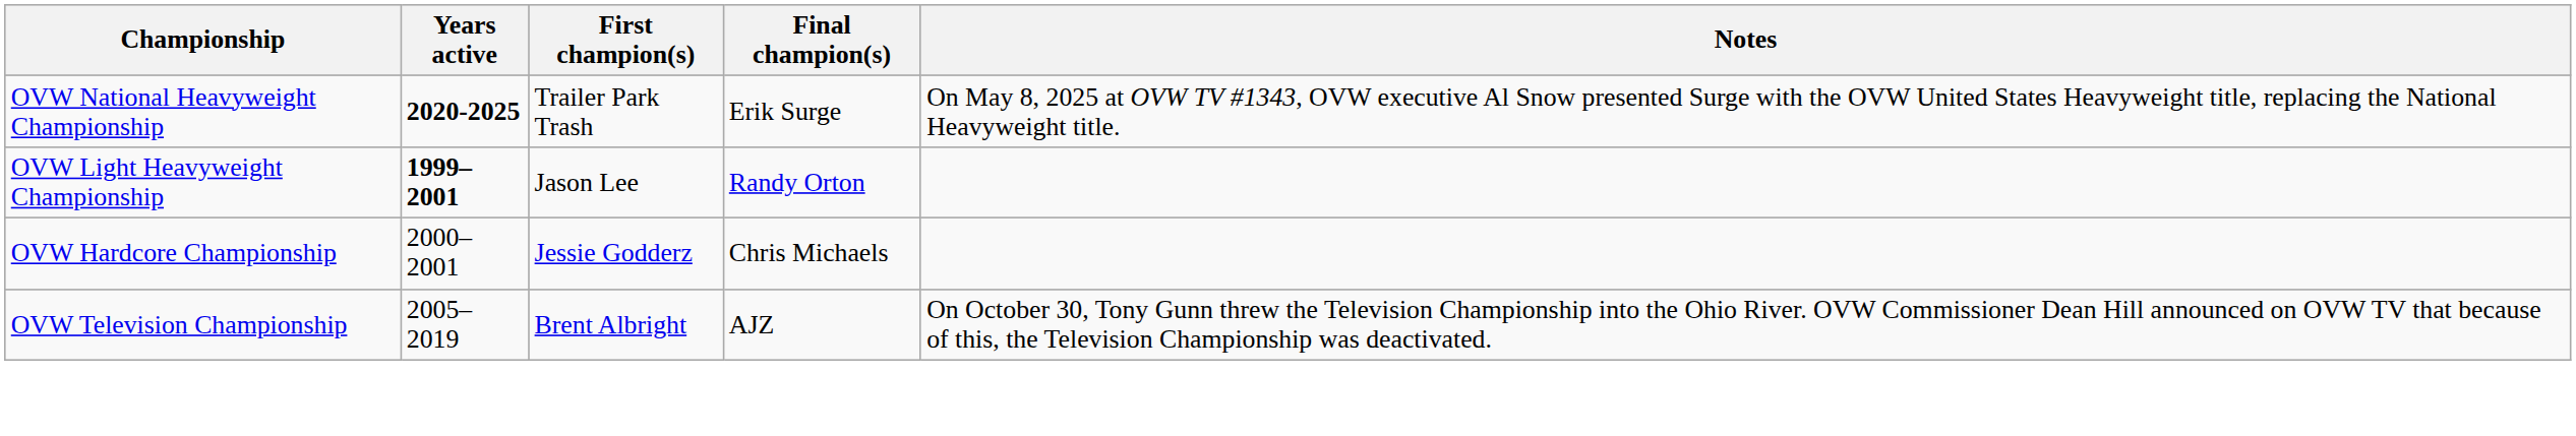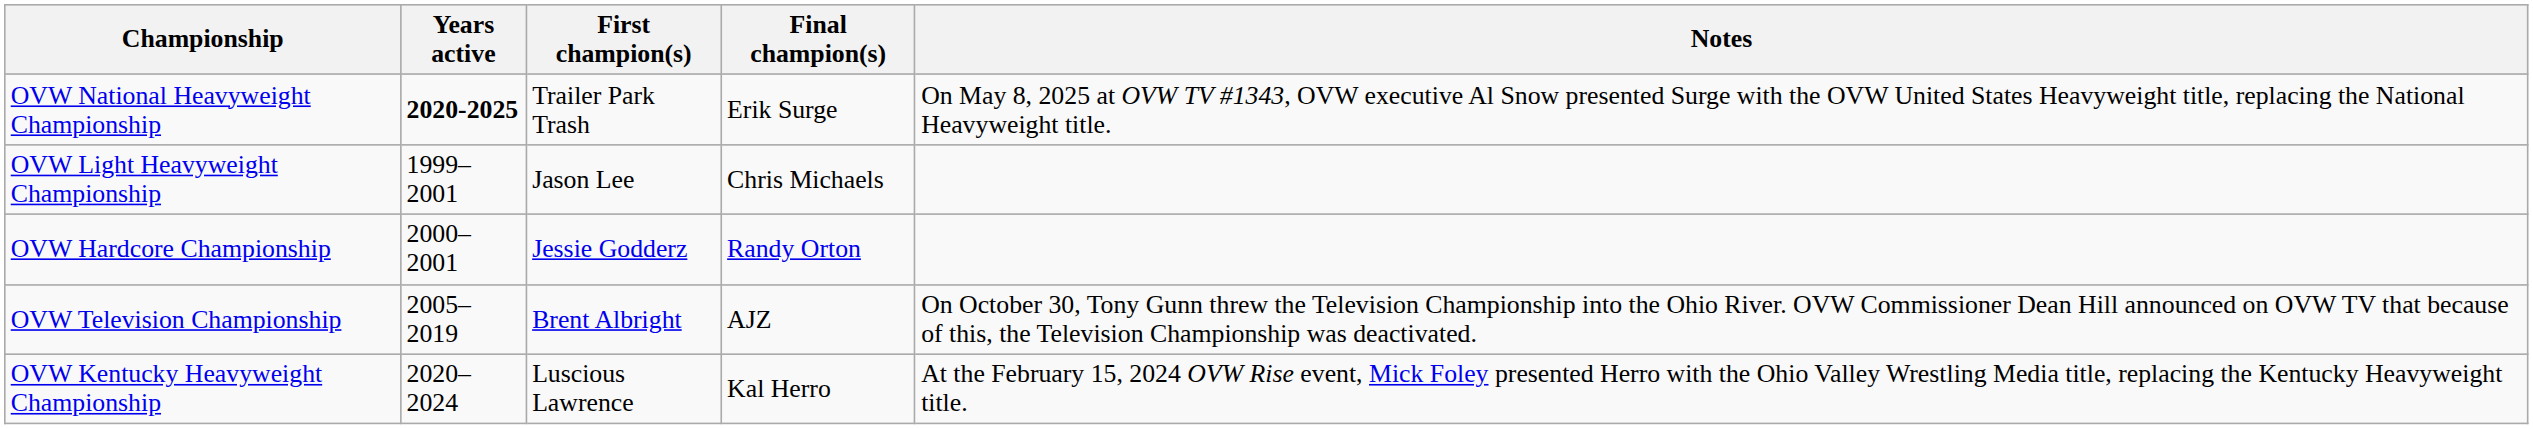OVW Light Heavyweight Championship | Years active: bold -> normal
OVW Light Heavyweight Championship | Final champion(s): Randy Orton -> Chris Michaels
OVW Hardcore Championship | Final champion(s): Chris Michaels -> Randy Orton
+ row: OVW Kentucky Heavyweight Championship | 2020–2024 | Luscious Lawrence | Kal Herro | At the February 15, 2024 OVW Rise event, Mick Foley presented Herro with the Ohio Valley Wrestling Media title, replacing the Kentucky Heavyweight title.
